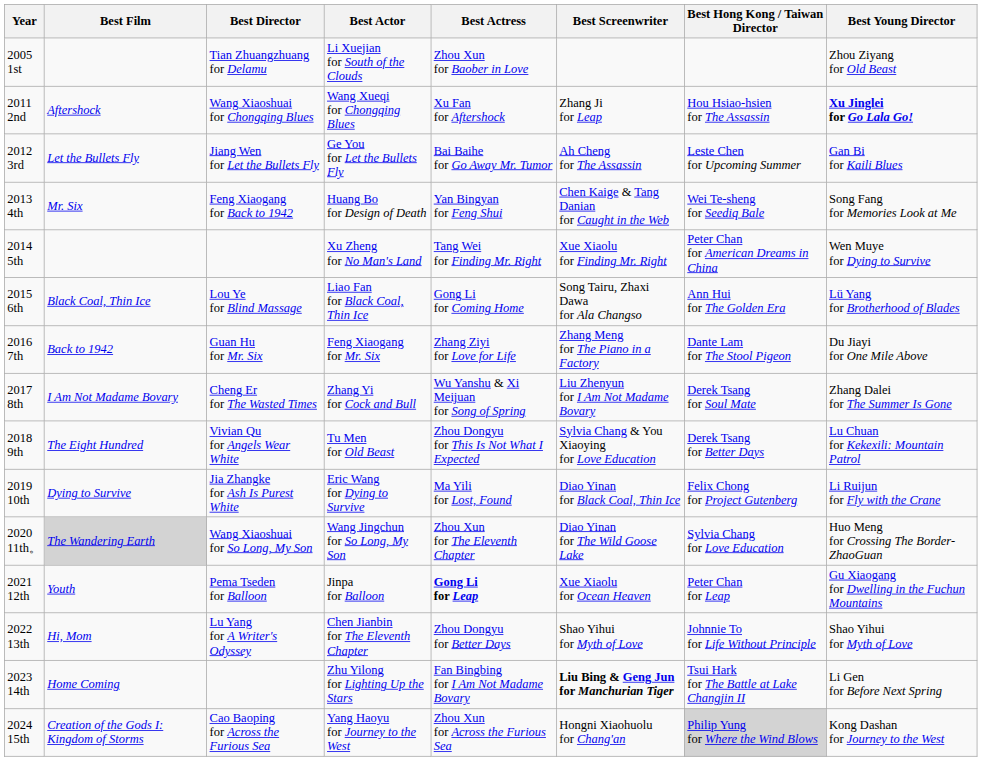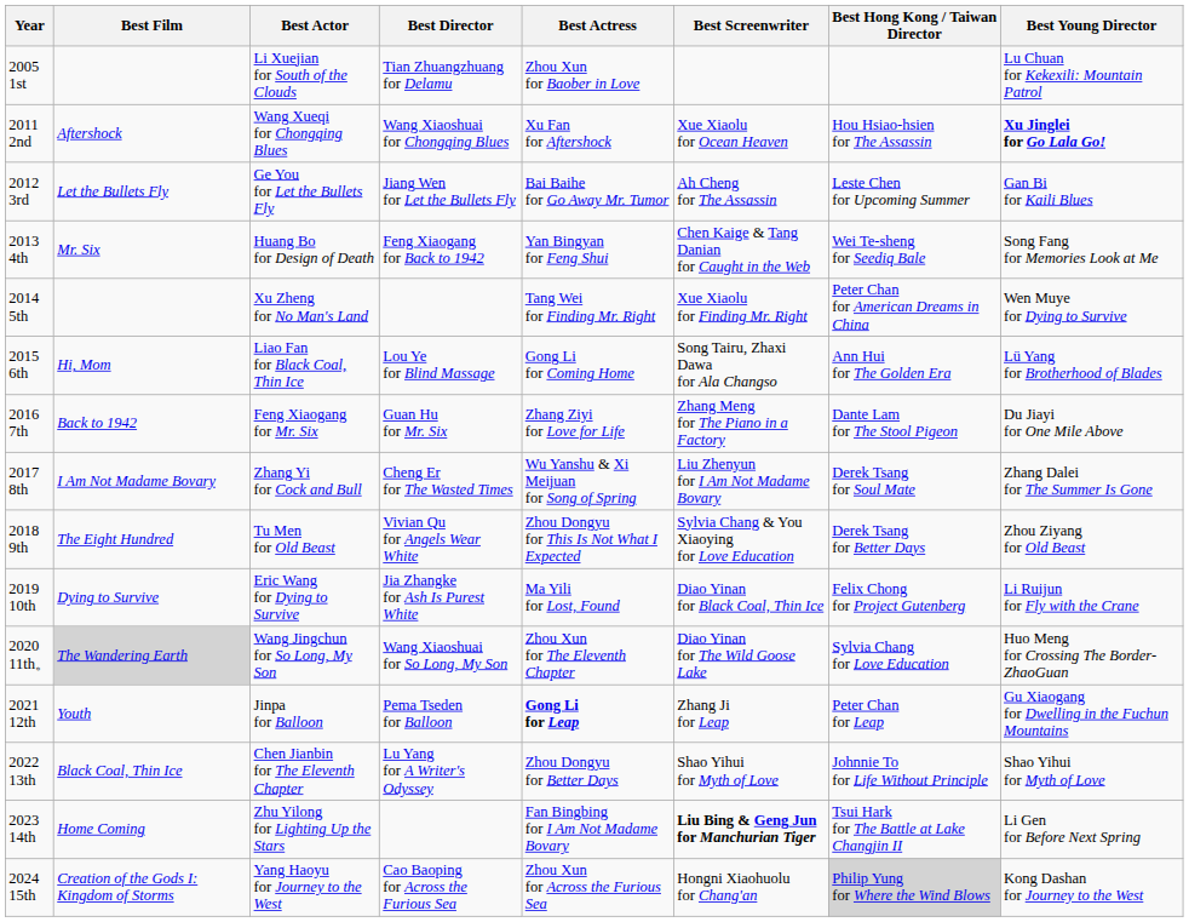columns swapped: Best Director <-> Best Actor
2005 1st | Best Young Director: Zhou Ziyang for Old Beast -> Lu Chuan for Kekexili: Mountain Patrol
2011 2nd | Best Screenwriter: Zhang Ji for Leap -> Xue Xiaolu for Ocean Heaven
2015 6th | Best Film: Black Coal, Thin Ice -> Hi, Mom
2018 9th | Best Young Director: Lu Chuan for Kekexili: Mountain Patrol -> Zhou Ziyang for Old Beast
2021 12th | Best Screenwriter: Xue Xiaolu for Ocean Heaven -> Zhang Ji for Leap
2022 13th | Best Film: Hi, Mom -> Black Coal, Thin Ice
